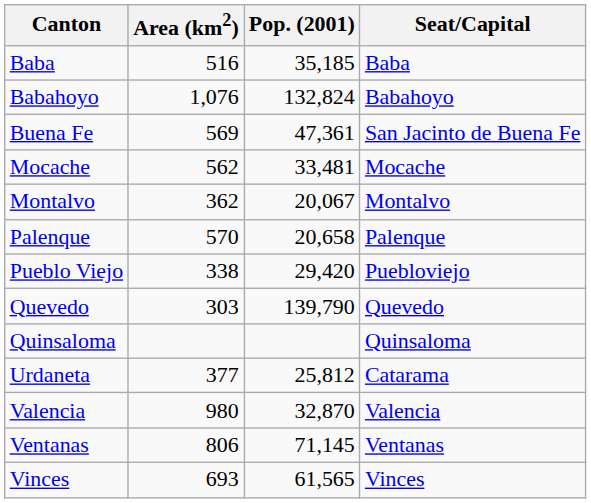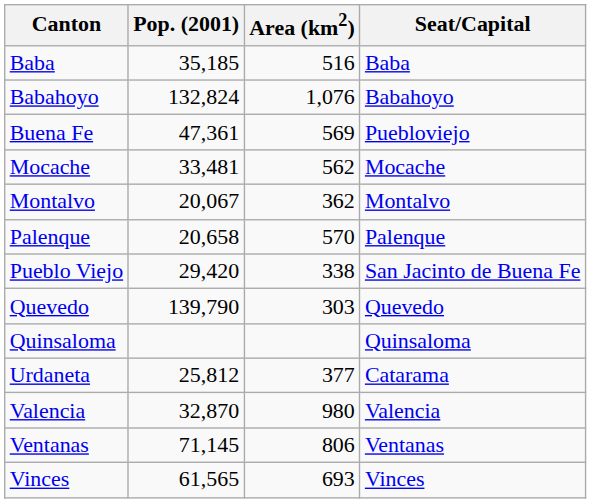columns swapped: Pop. (2001) <-> Area (km2)
Buena Fe | Seat/Capital: San Jacinto de Buena Fe -> Puebloviejo
Pueblo Viejo | Seat/Capital: Puebloviejo -> San Jacinto de Buena Fe
